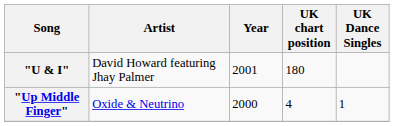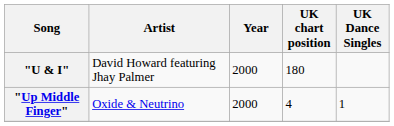"U & I" | Year: 2001 -> 2000
